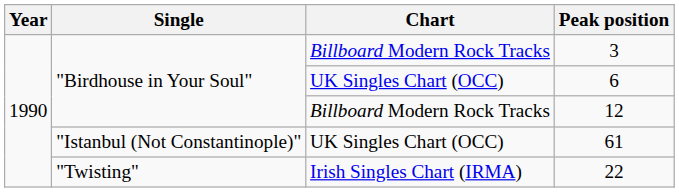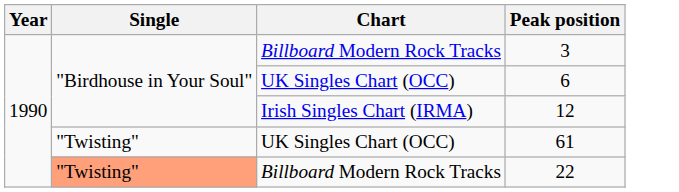12 | Chart: Billboard Modern Rock Tracks -> Irish Singles Chart (IRMA)
61 | Single: "Istanbul (Not Constantinople)" -> "Twisting"
22 | Single: no background -> lightsalmon background
22 | Chart: Irish Singles Chart (IRMA) -> Billboard Modern Rock Tracks
